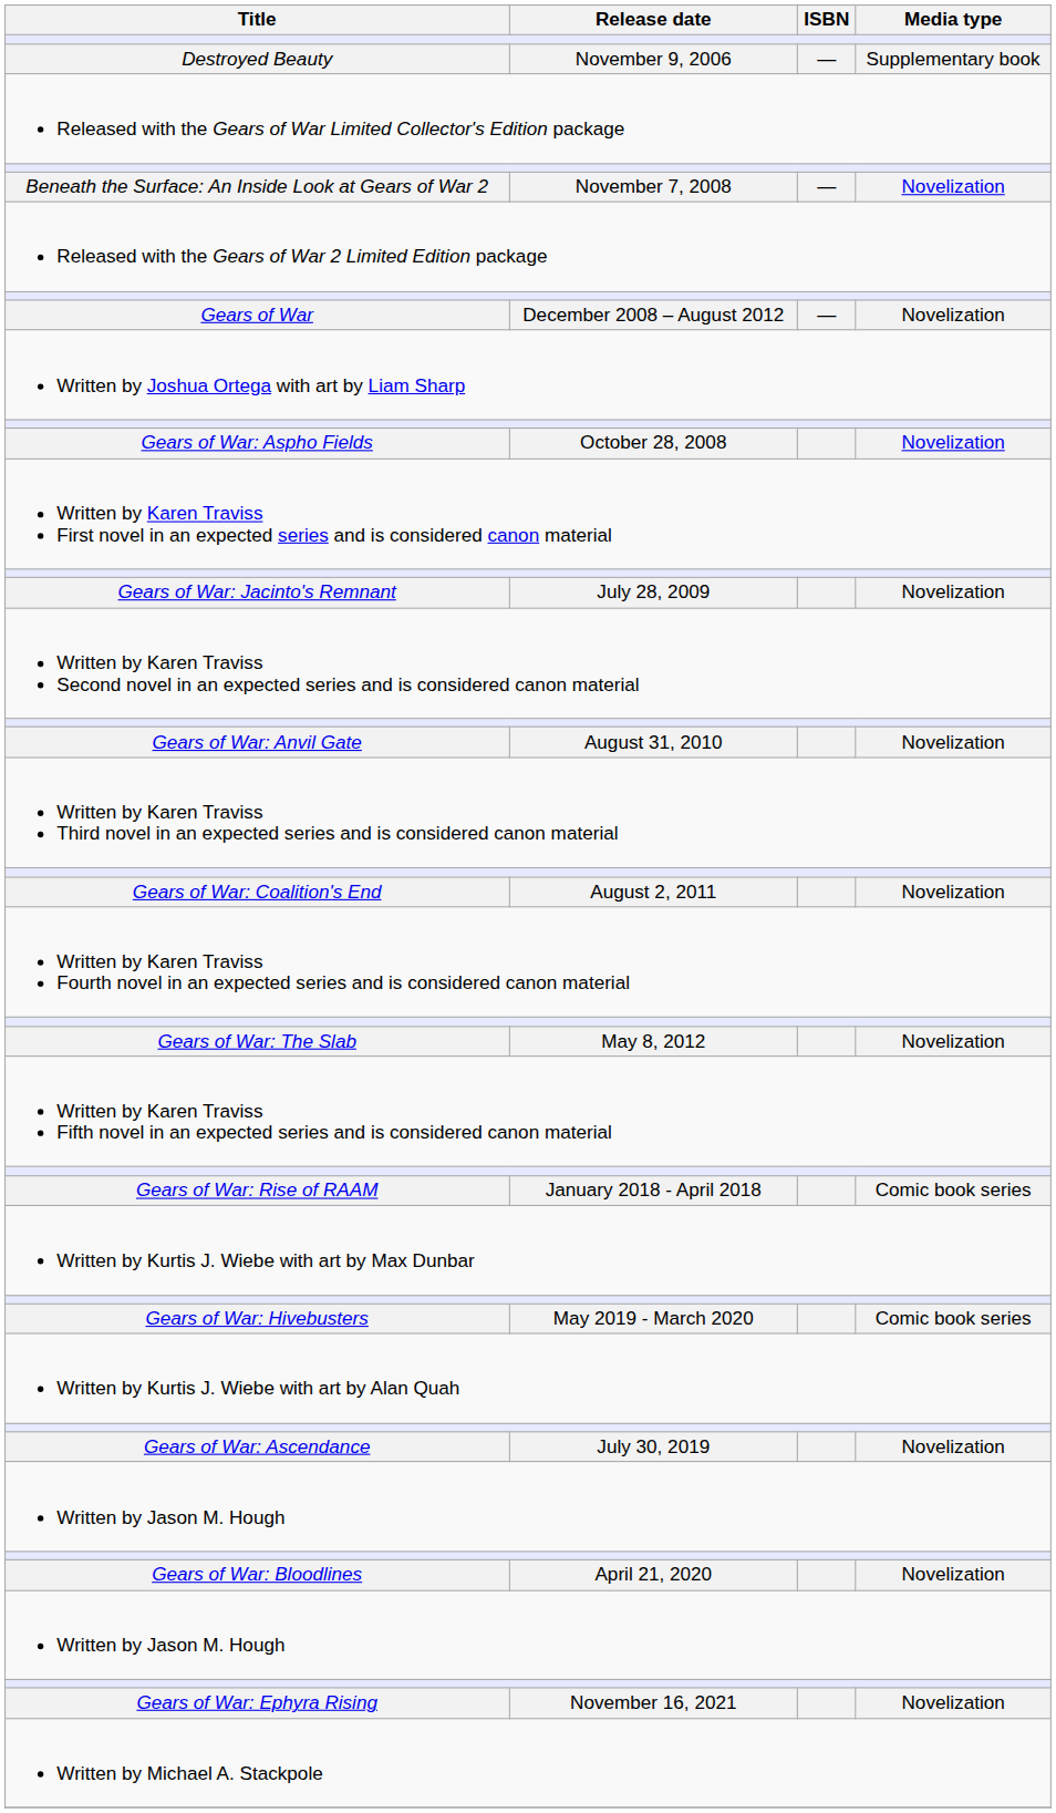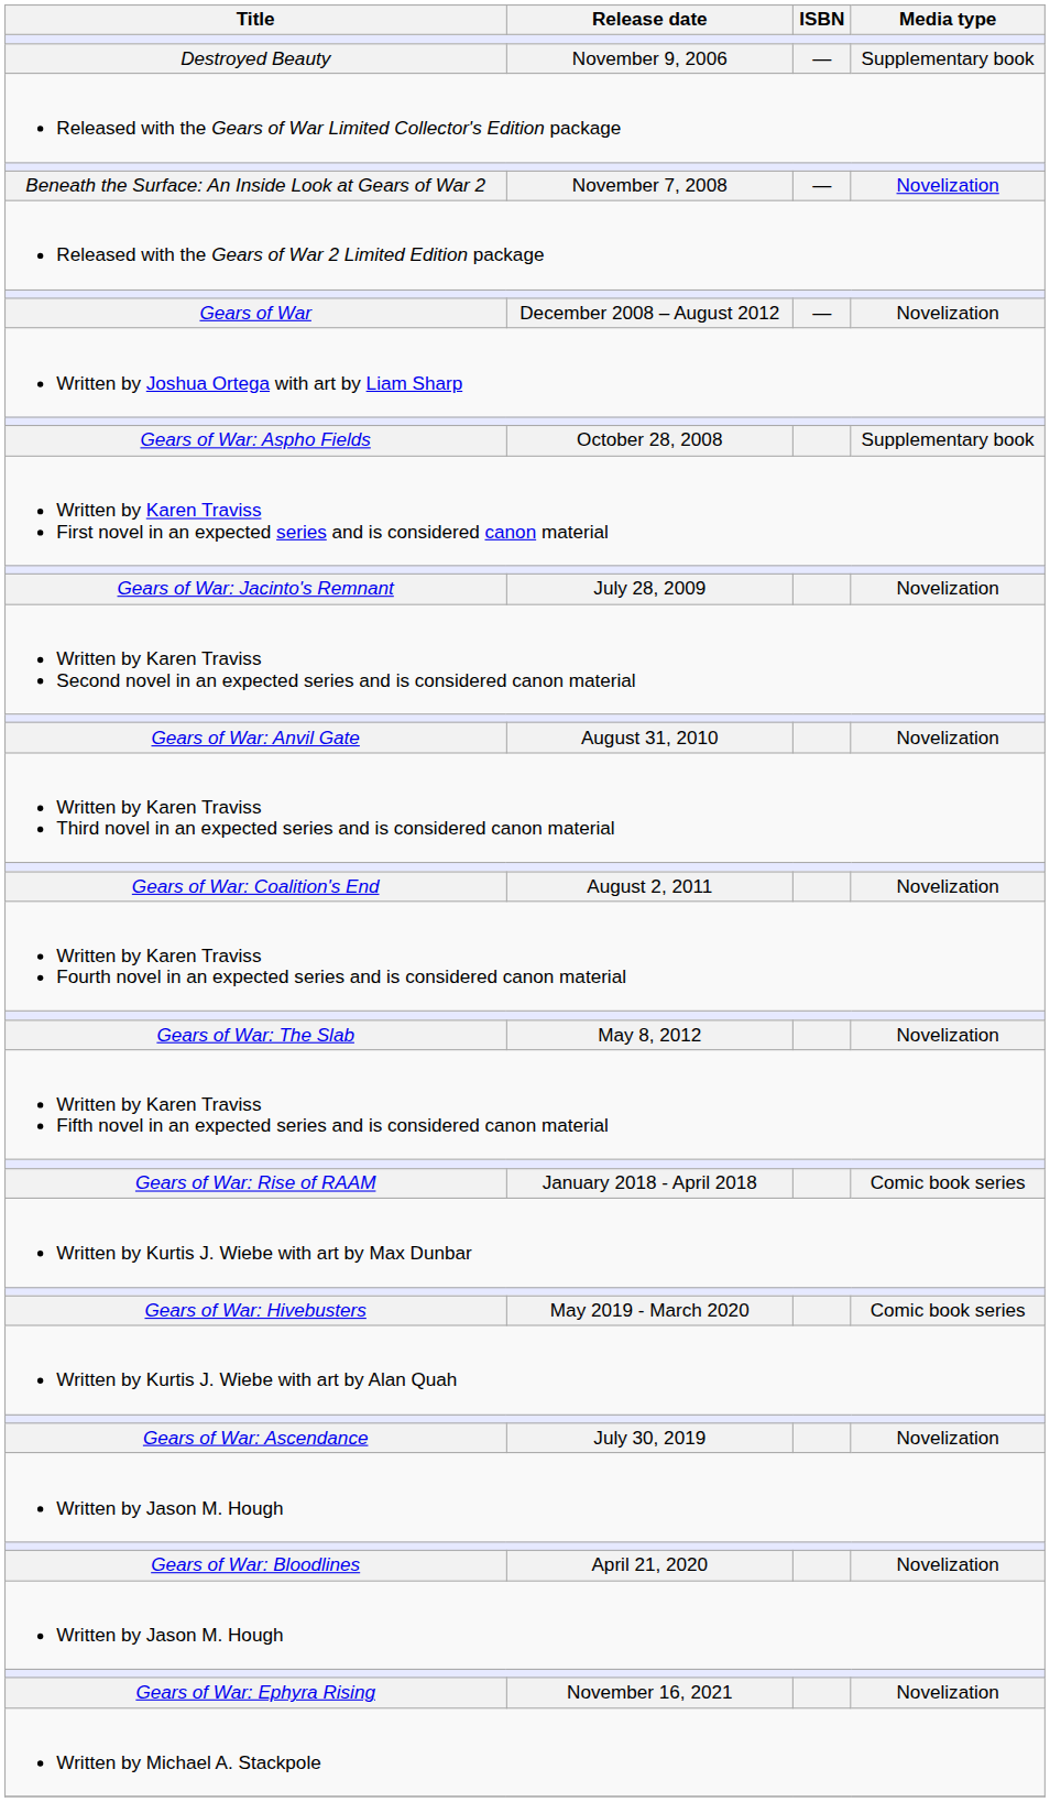Gears of War: Aspho Fields | Media type: Novelization -> Supplementary book
